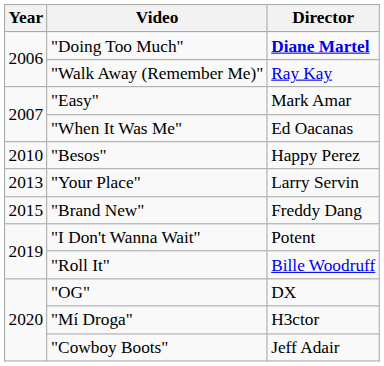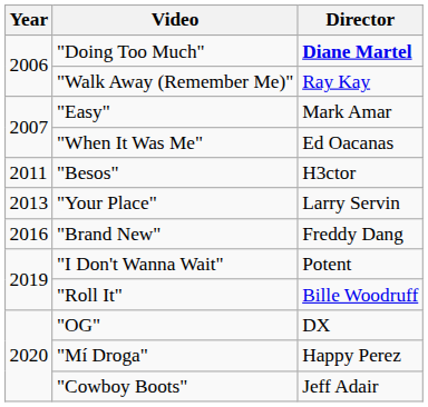"Besos" | Year: 2010 -> 2011
"Besos" | Director: Happy Perez -> H3ctor
"Brand New" | Year: 2015 -> 2016
"Mí Droga" | Director: H3ctor -> Happy Perez
